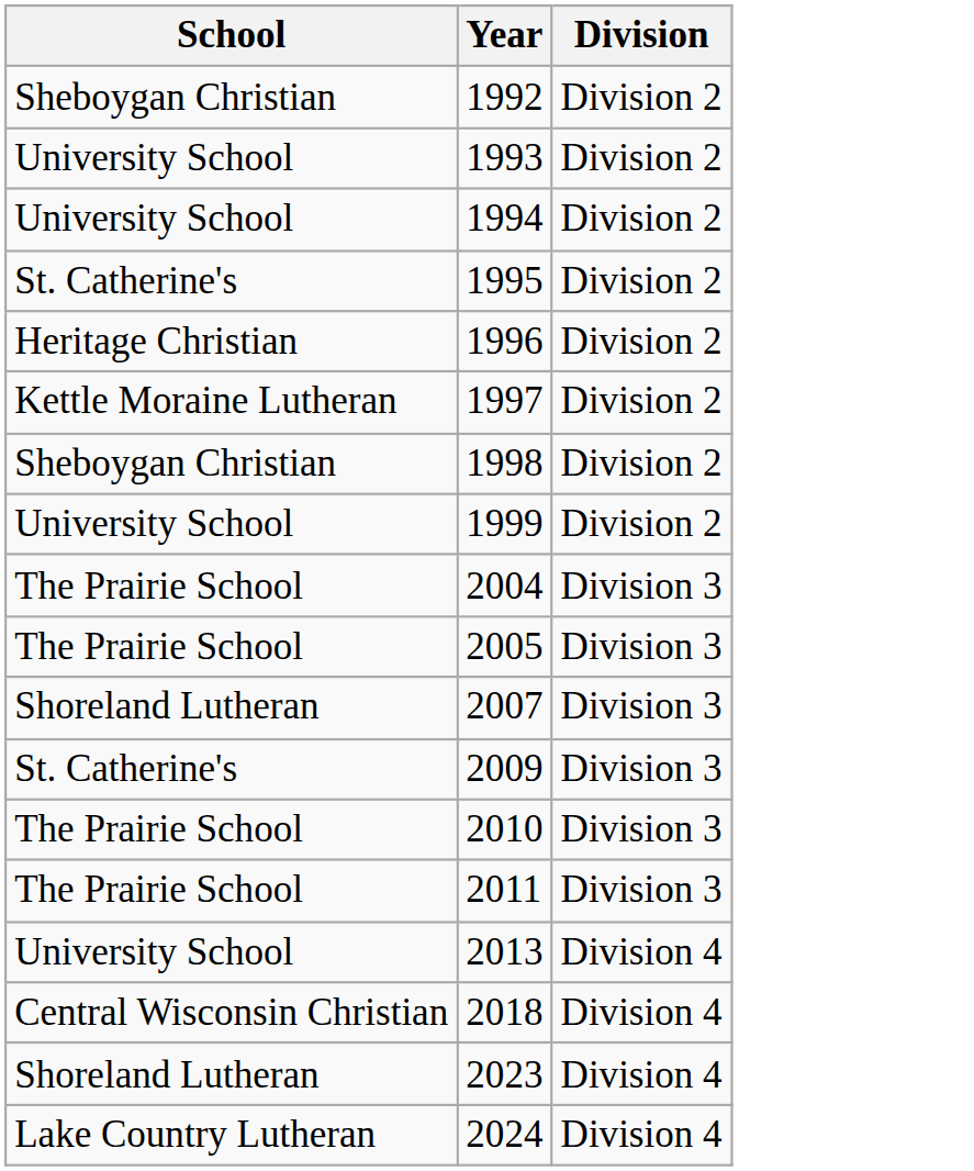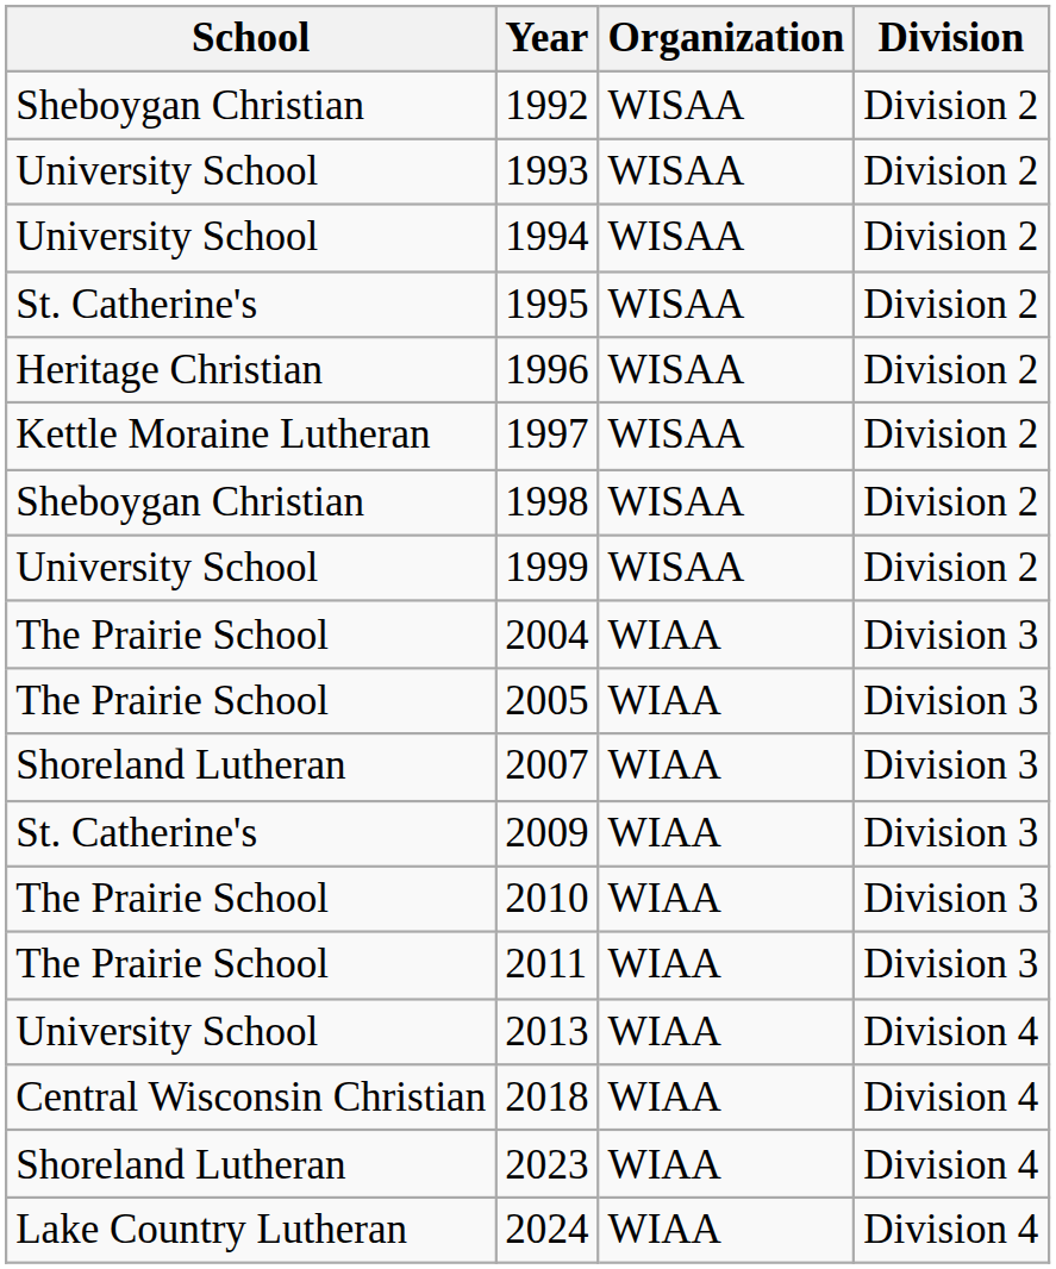+ column: Organization | WISAA | WISAA | WISAA | WISAA | WISAA | WISAA | WISAA | WISAA | WIAA | WIAA | WIAA | WIAA | WIAA | WIAA | WIAA | WIAA | WIAA | WIAA
